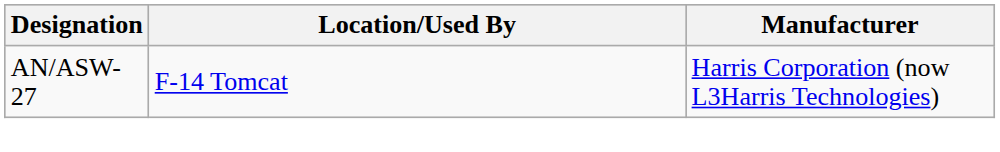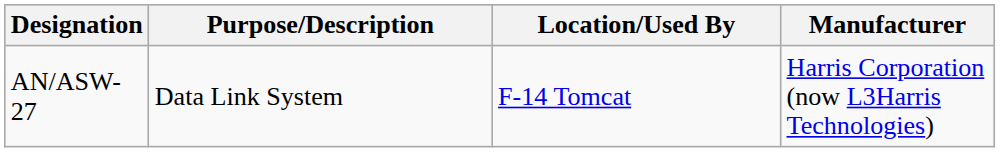+ column: Purpose/Description | Data Link System
